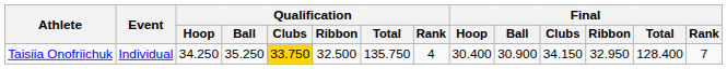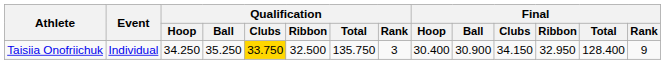Taisiia Onofriichuk | Qualification / Rank: 4 -> 3
Taisiia Onofriichuk | Final / Rank: 7 -> 9
